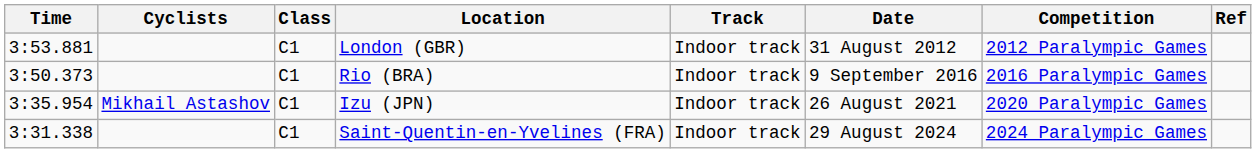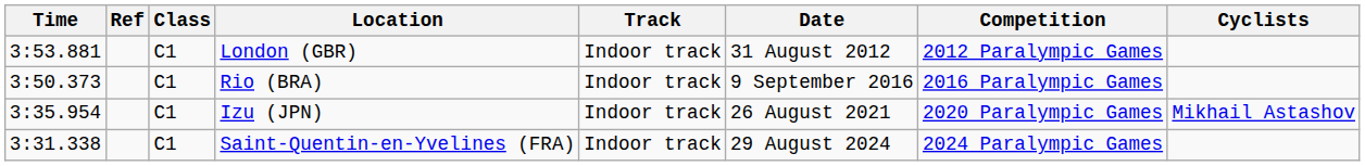columns swapped: Cyclists <-> Ref
